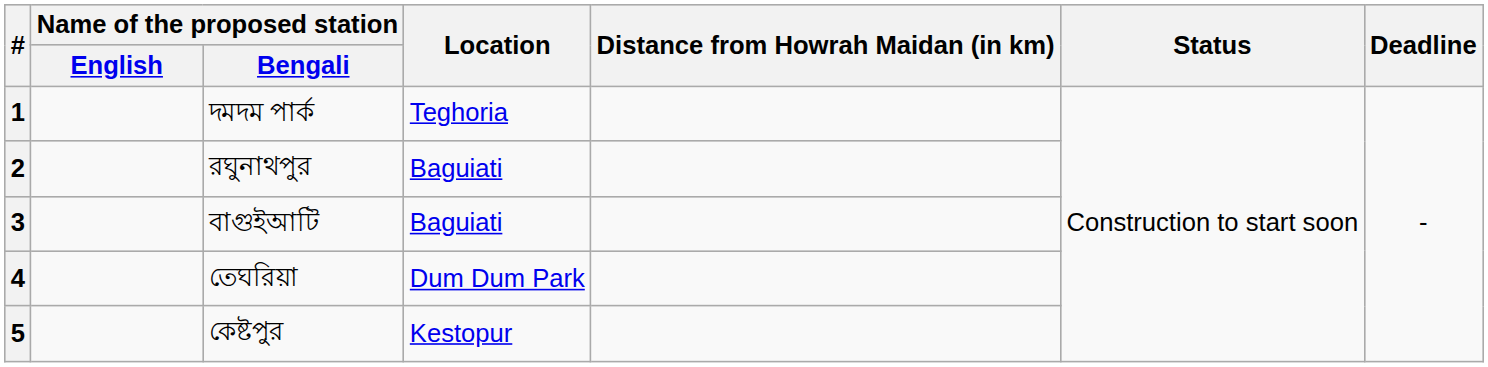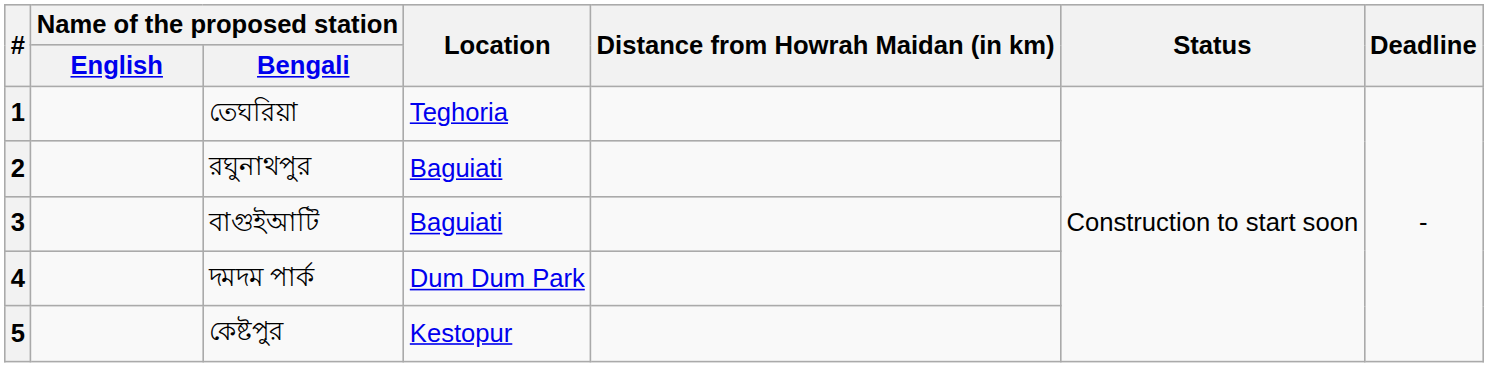1 | Name of the proposed station / Bengali: দমদম পার্ক -> তেঘরিয়া
4 | Name of the proposed station / Bengali: তেঘরিয়া -> দমদম পার্ক
